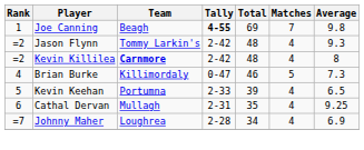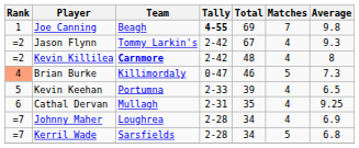Jason Flynn | Total: 48 -> 67
Brian Burke | Rank: no background -> lightsalmon background
+ row: =7 | Kerril Wade | Sarsfields | 2-28 | 34 | 5 | 6.8
